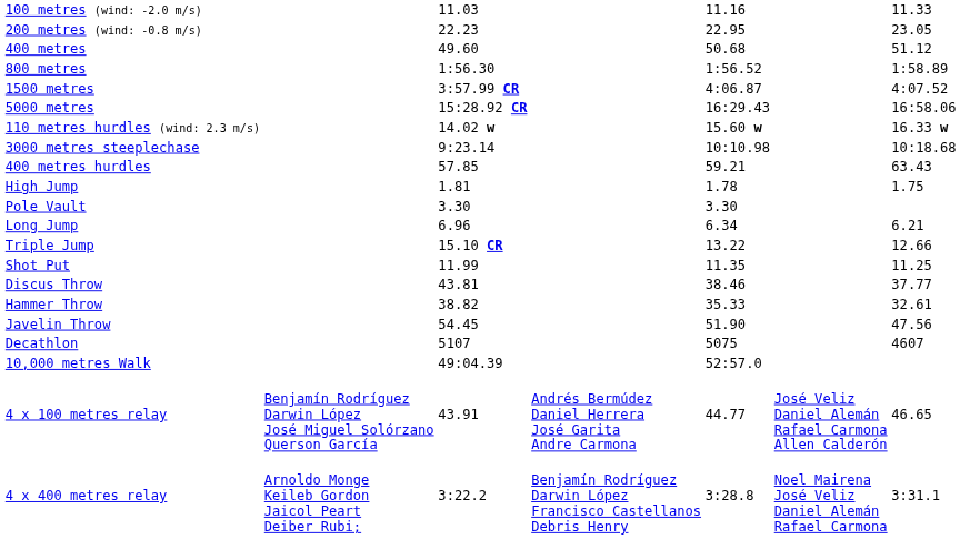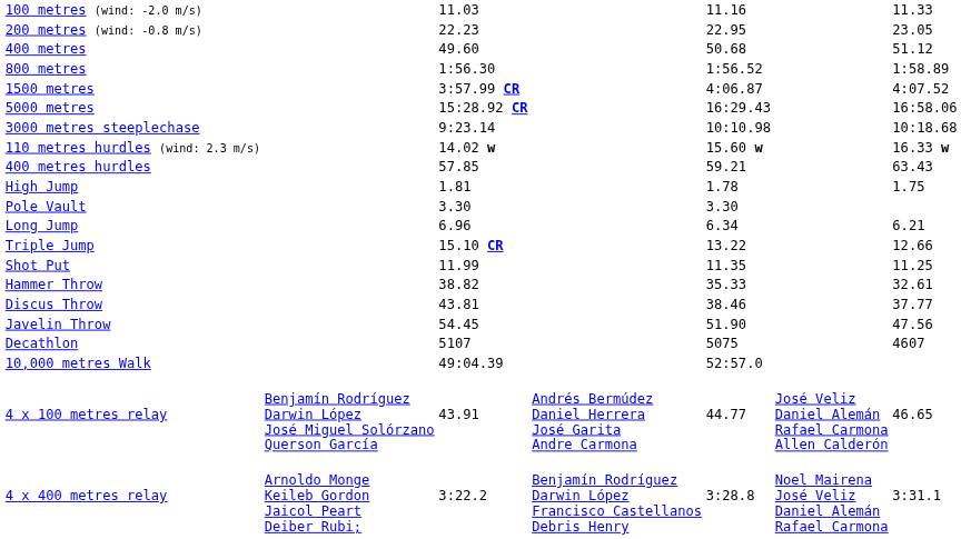rows swapped: 3000 metres steeplechase <-> 110 metres hurdles (wind: 2.3 m/s)
rows swapped: Discus Throw <-> Hammer Throw
